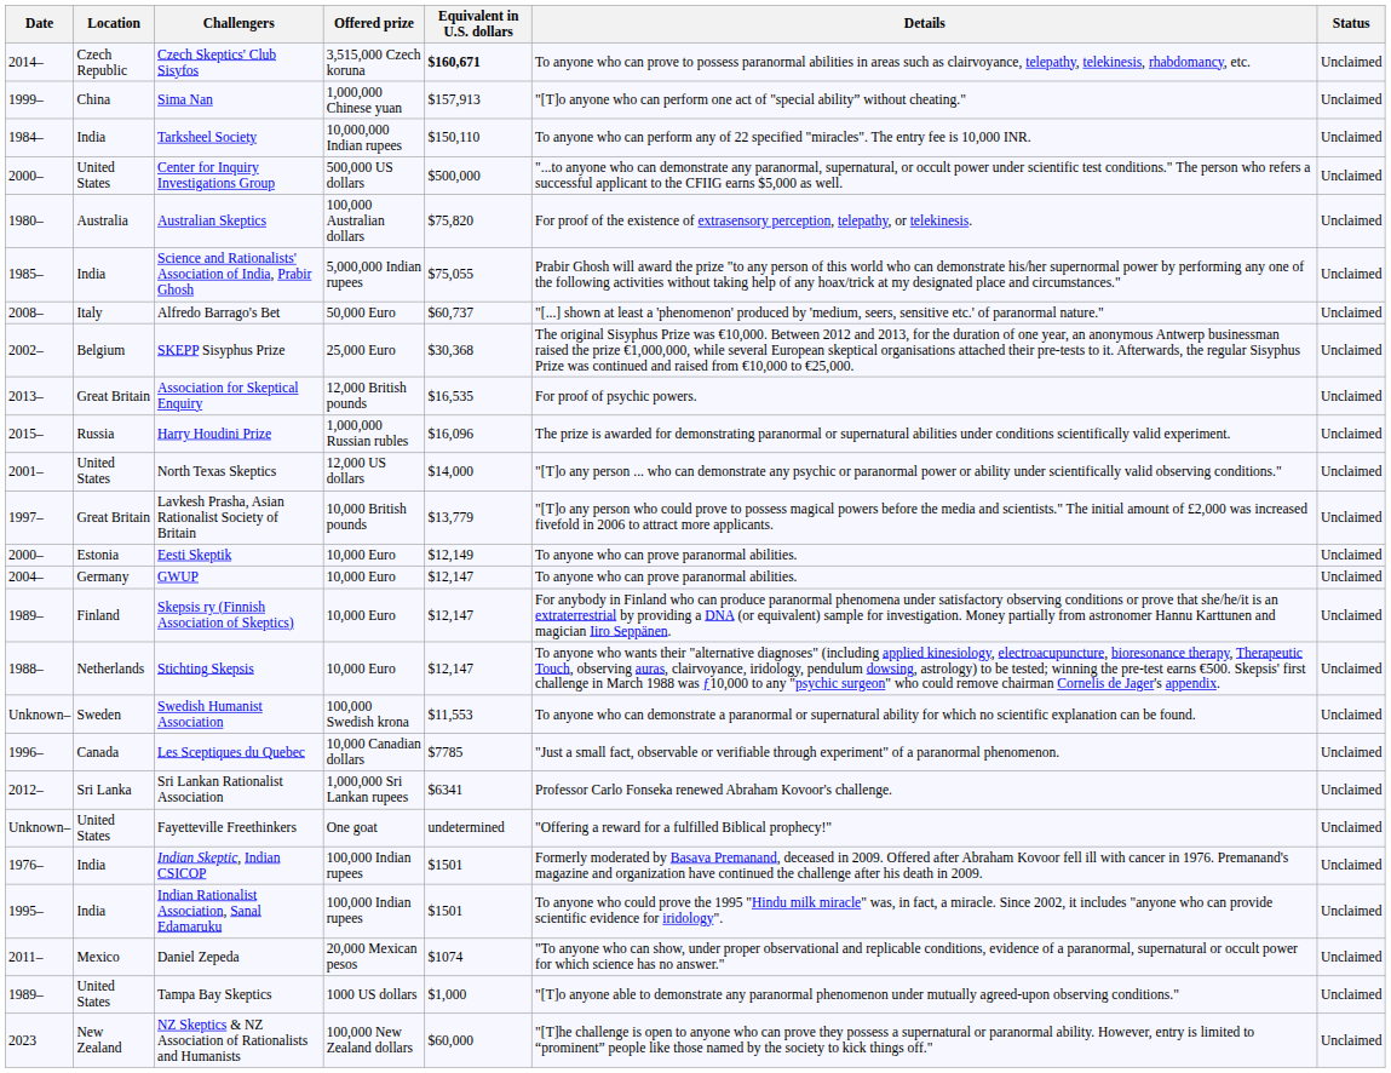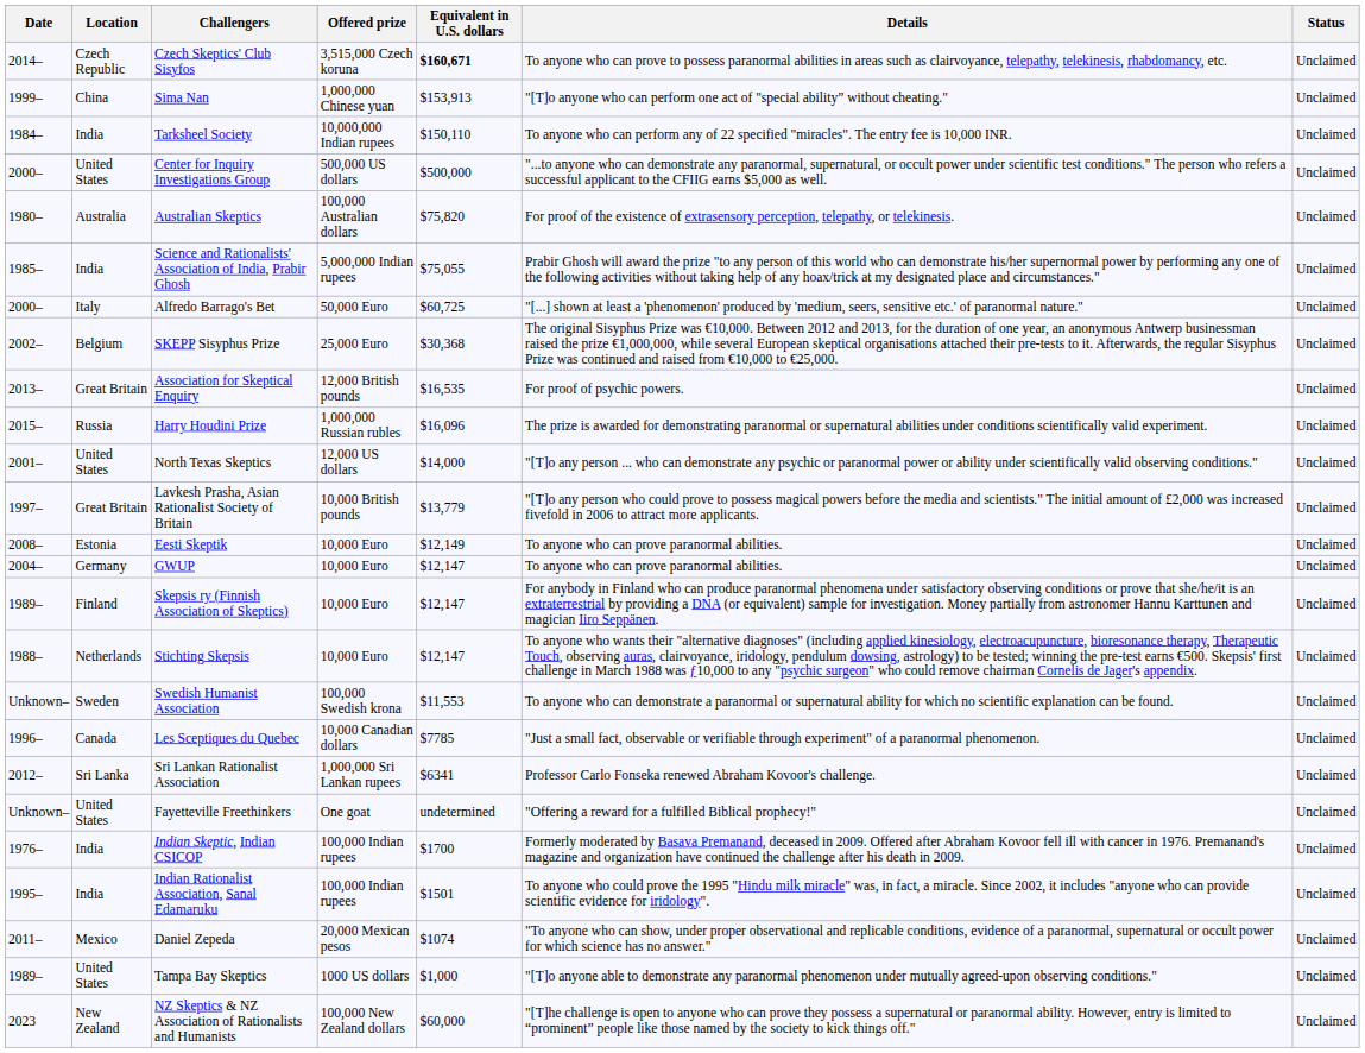Sima Nan | Equivalent in U.S. dollars: $157,913 -> $153,913
Alfredo Barrago's Bet | Date: 2008– -> 2000–
Alfredo Barrago's Bet | Equivalent in U.S. dollars: $60,737 -> $60,725
Eesti Skeptik | Date: 2000– -> 2008–
Indian Skeptic, Indian CSICOP | Equivalent in U.S. dollars: $1501 -> $1700
